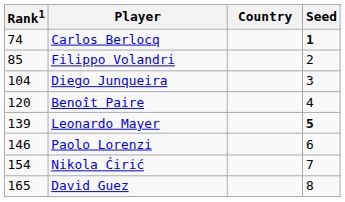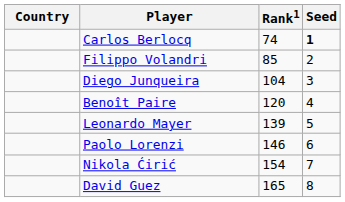columns swapped: Country <-> Rank1
Leonardo Mayer | Seed: bold -> normal
